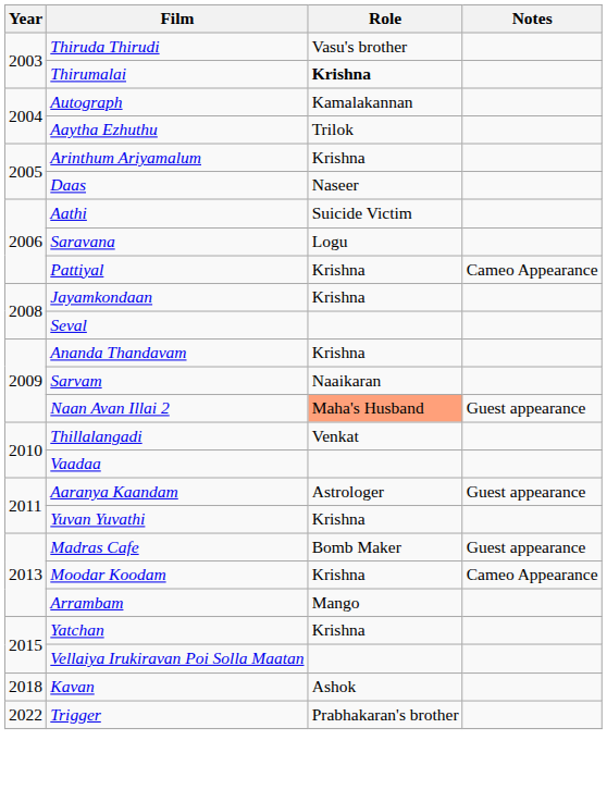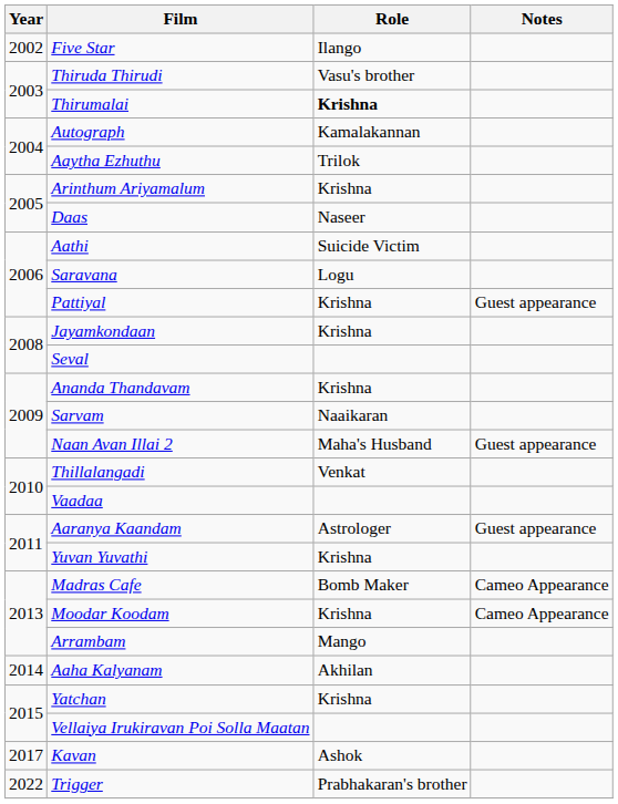+ row: 2002 | Five Star | Ilango
Pattiyal | Notes: Cameo Appearance -> Guest appearance
Naan Avan Illai 2 | Role: lightsalmon background -> no background
Madras Cafe | Notes: Guest appearance -> Cameo Appearance
+ row: 2014 | Aaha Kalyanam | Akhilan
Kavan | Year: 2018 -> 2017
